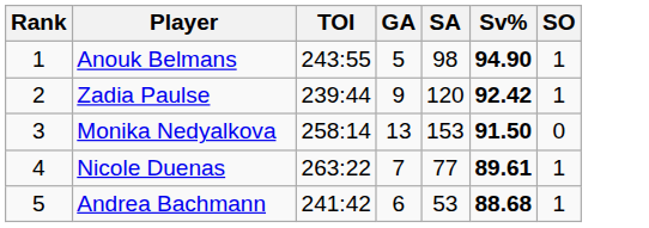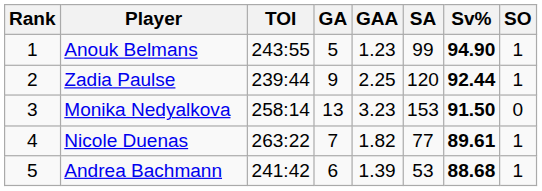+ column: GAA | 1.23 | 2.25 | 3.23 | 1.82 | 1.39
Anouk Belmans | SA: 98 -> 99
Zadia Paulse | Sv%: 92.42 -> 92.44
